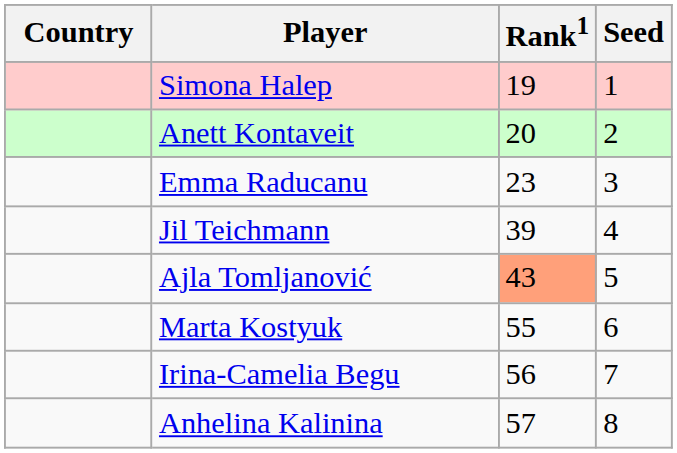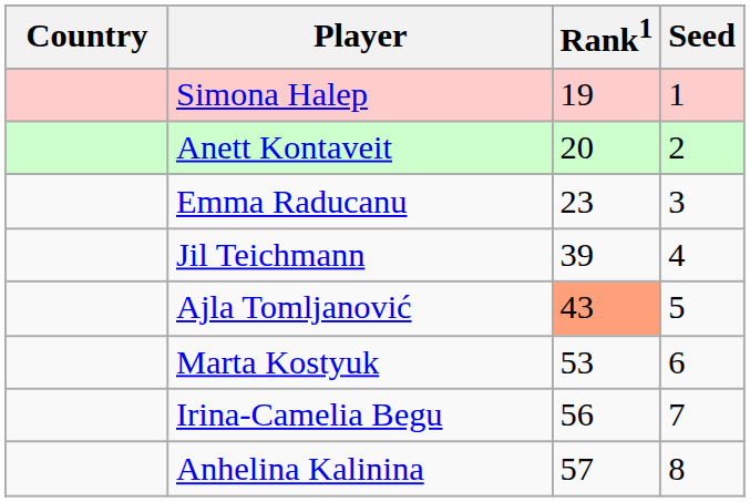Marta Kostyuk | Rank1: 55 -> 53
